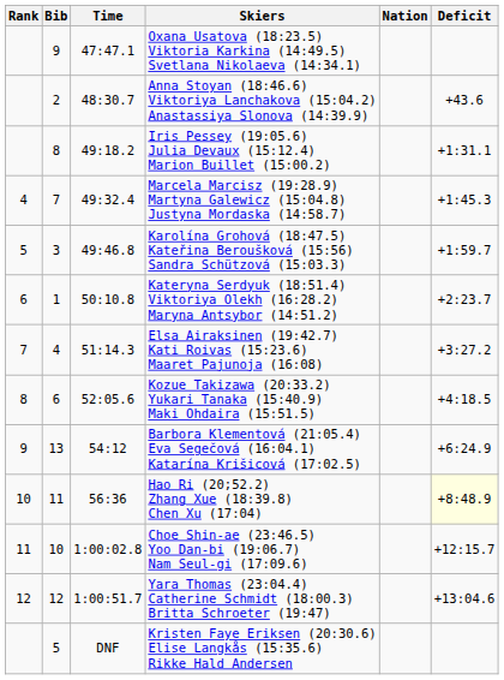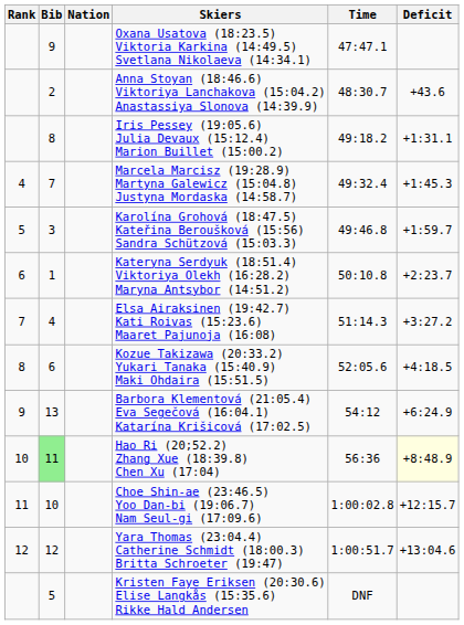columns swapped: Nation <-> Time
Hao Ri (20;52.2) Zhang Xue (18:39.8) Chen Xu (17:04) | Bib: no background -> lightgreen background
